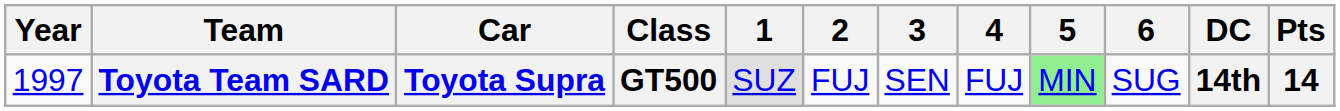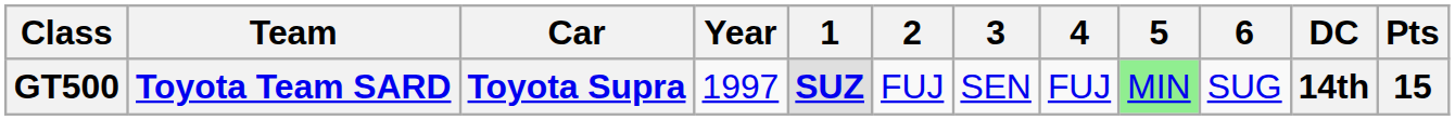columns swapped: Year <-> Class
Toyota Team SARD | 1: normal -> bold
Toyota Team SARD | Pts: 14 -> 15
